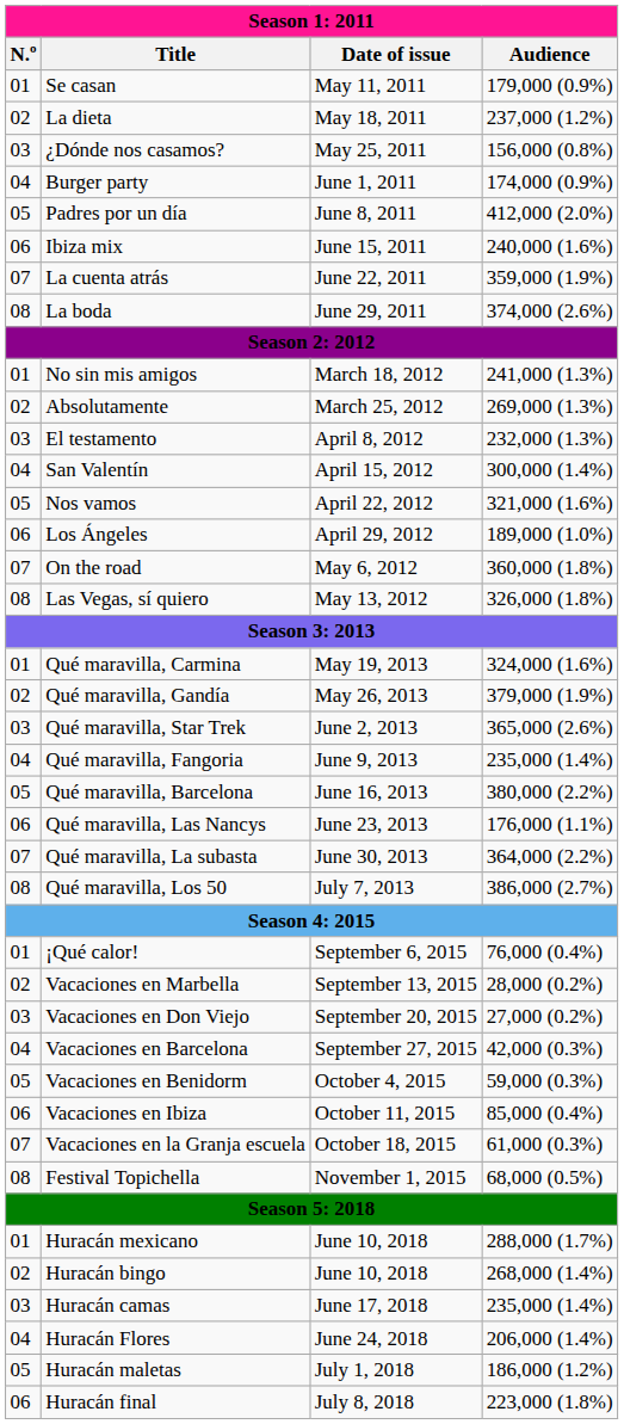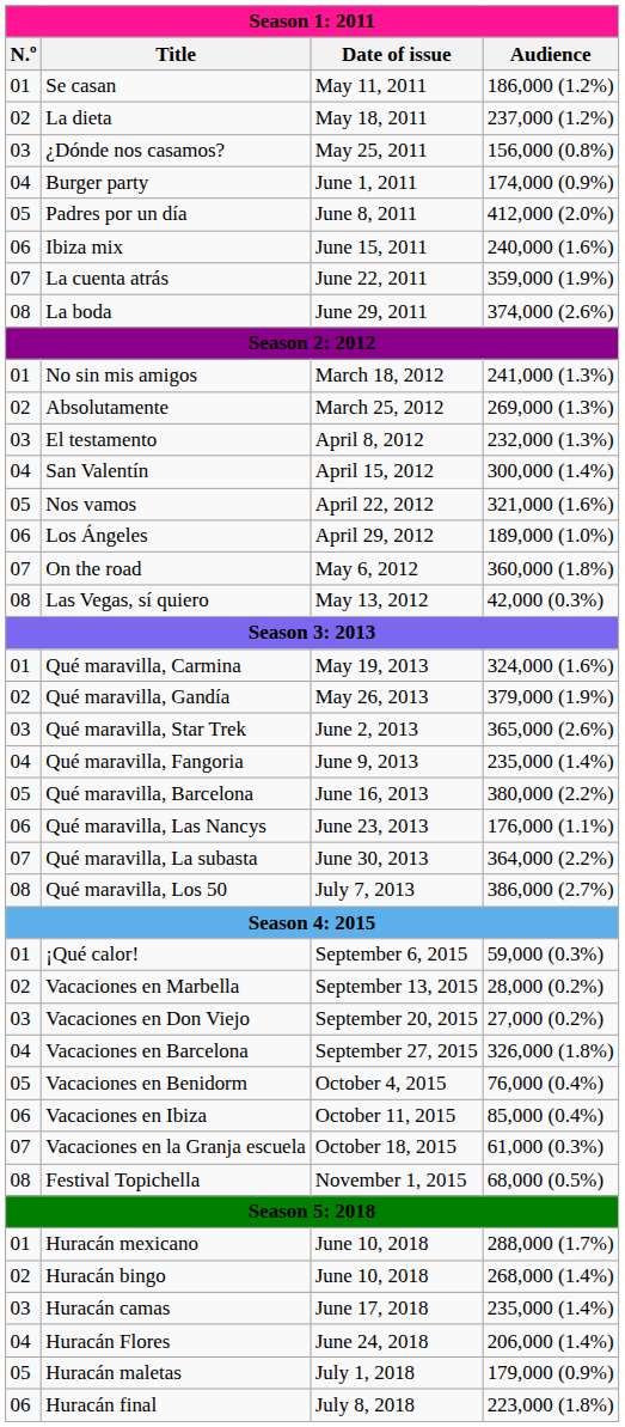Se casan | Audience: 179,000 (0.9%) -> 186,000 (1.2%)
Las Vegas, sí quiero | Audience: 326,000 (1.8%) -> 42,000 (0.3%)
¡Qué calor! | Audience: 76,000 (0.4%) -> 59,000 (0.3%)
Vacaciones en Barcelona | Audience: 42,000 (0.3%) -> 326,000 (1.8%)
Vacaciones en Benidorm | Audience: 59,000 (0.3%) -> 76,000 (0.4%)
Huracán maletas | Audience: 186,000 (1.2%) -> 179,000 (0.9%)
